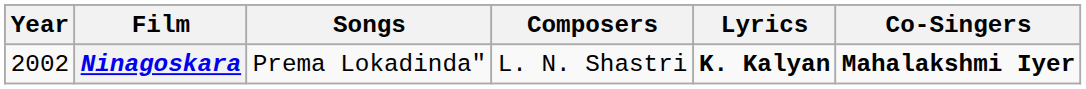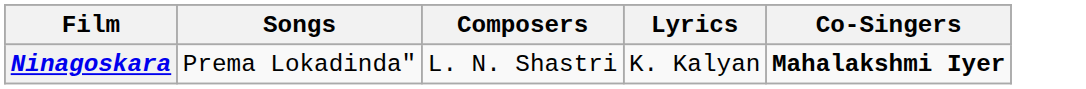- column: Year | 2002
Ninagoskara | Lyrics: bold -> normal
